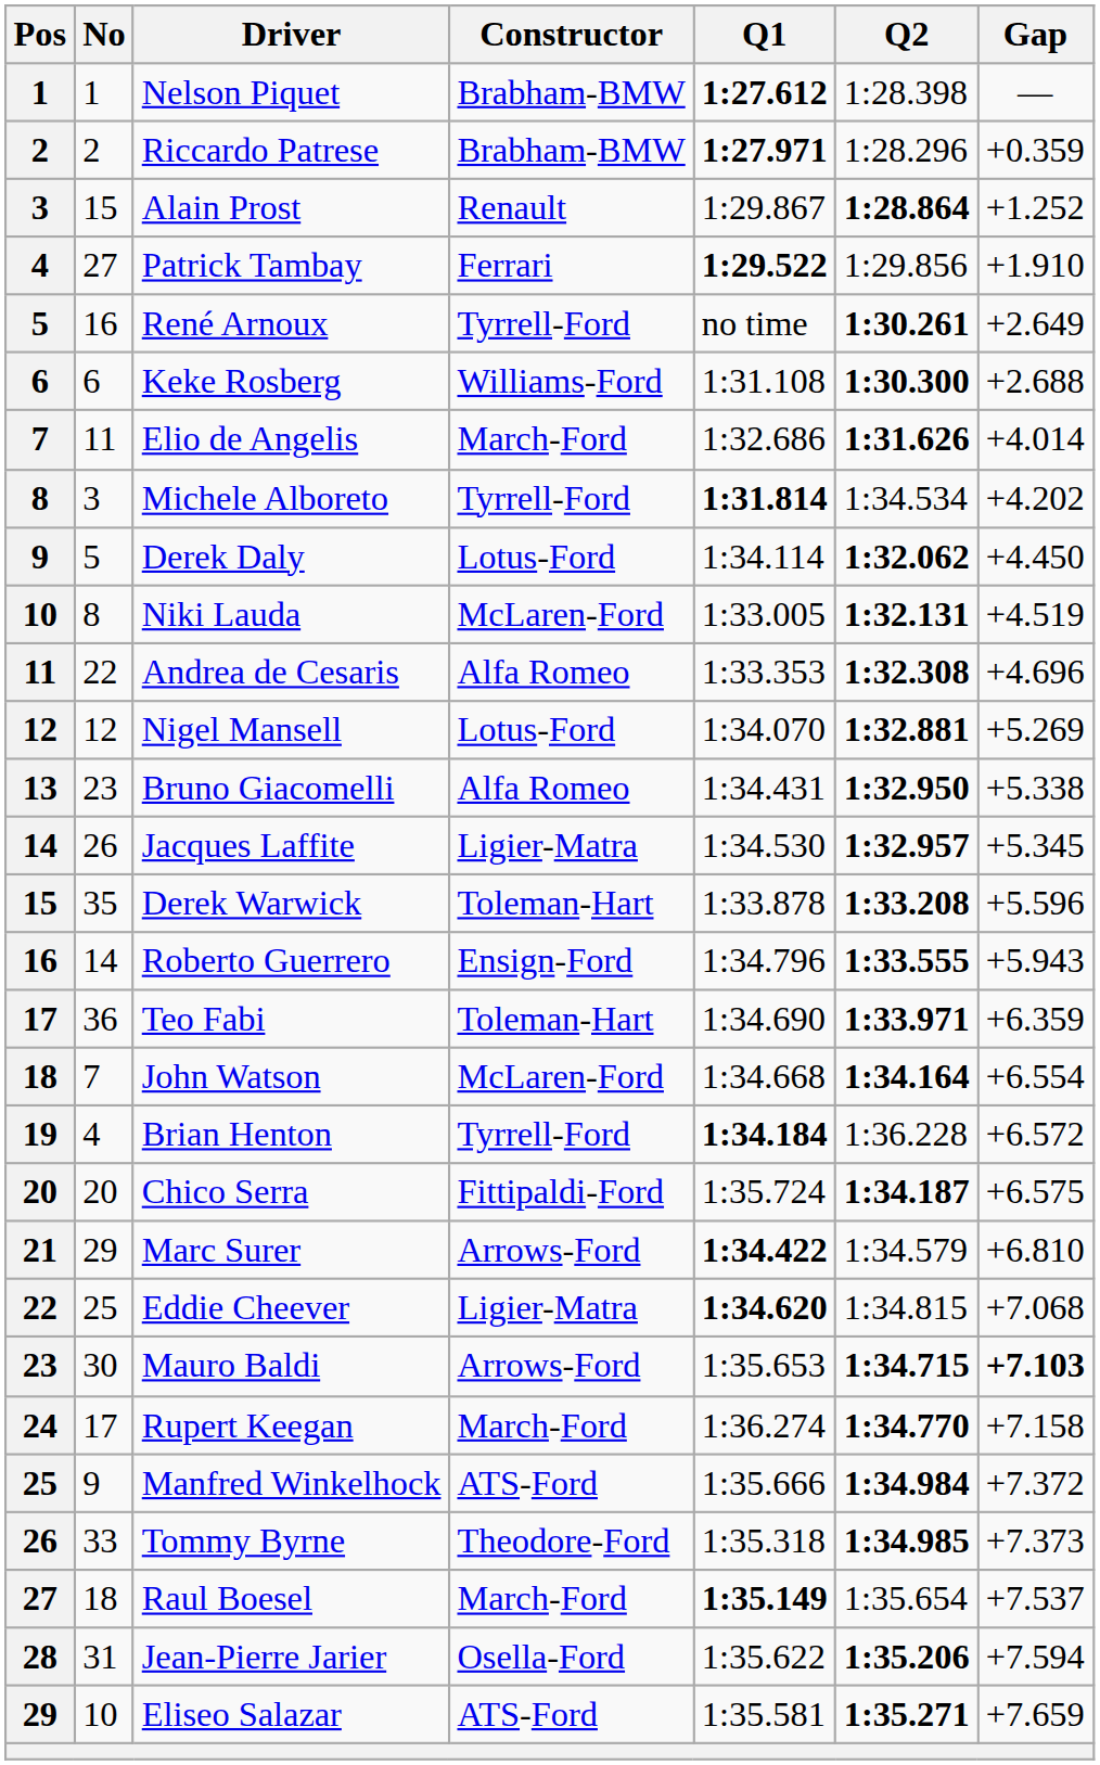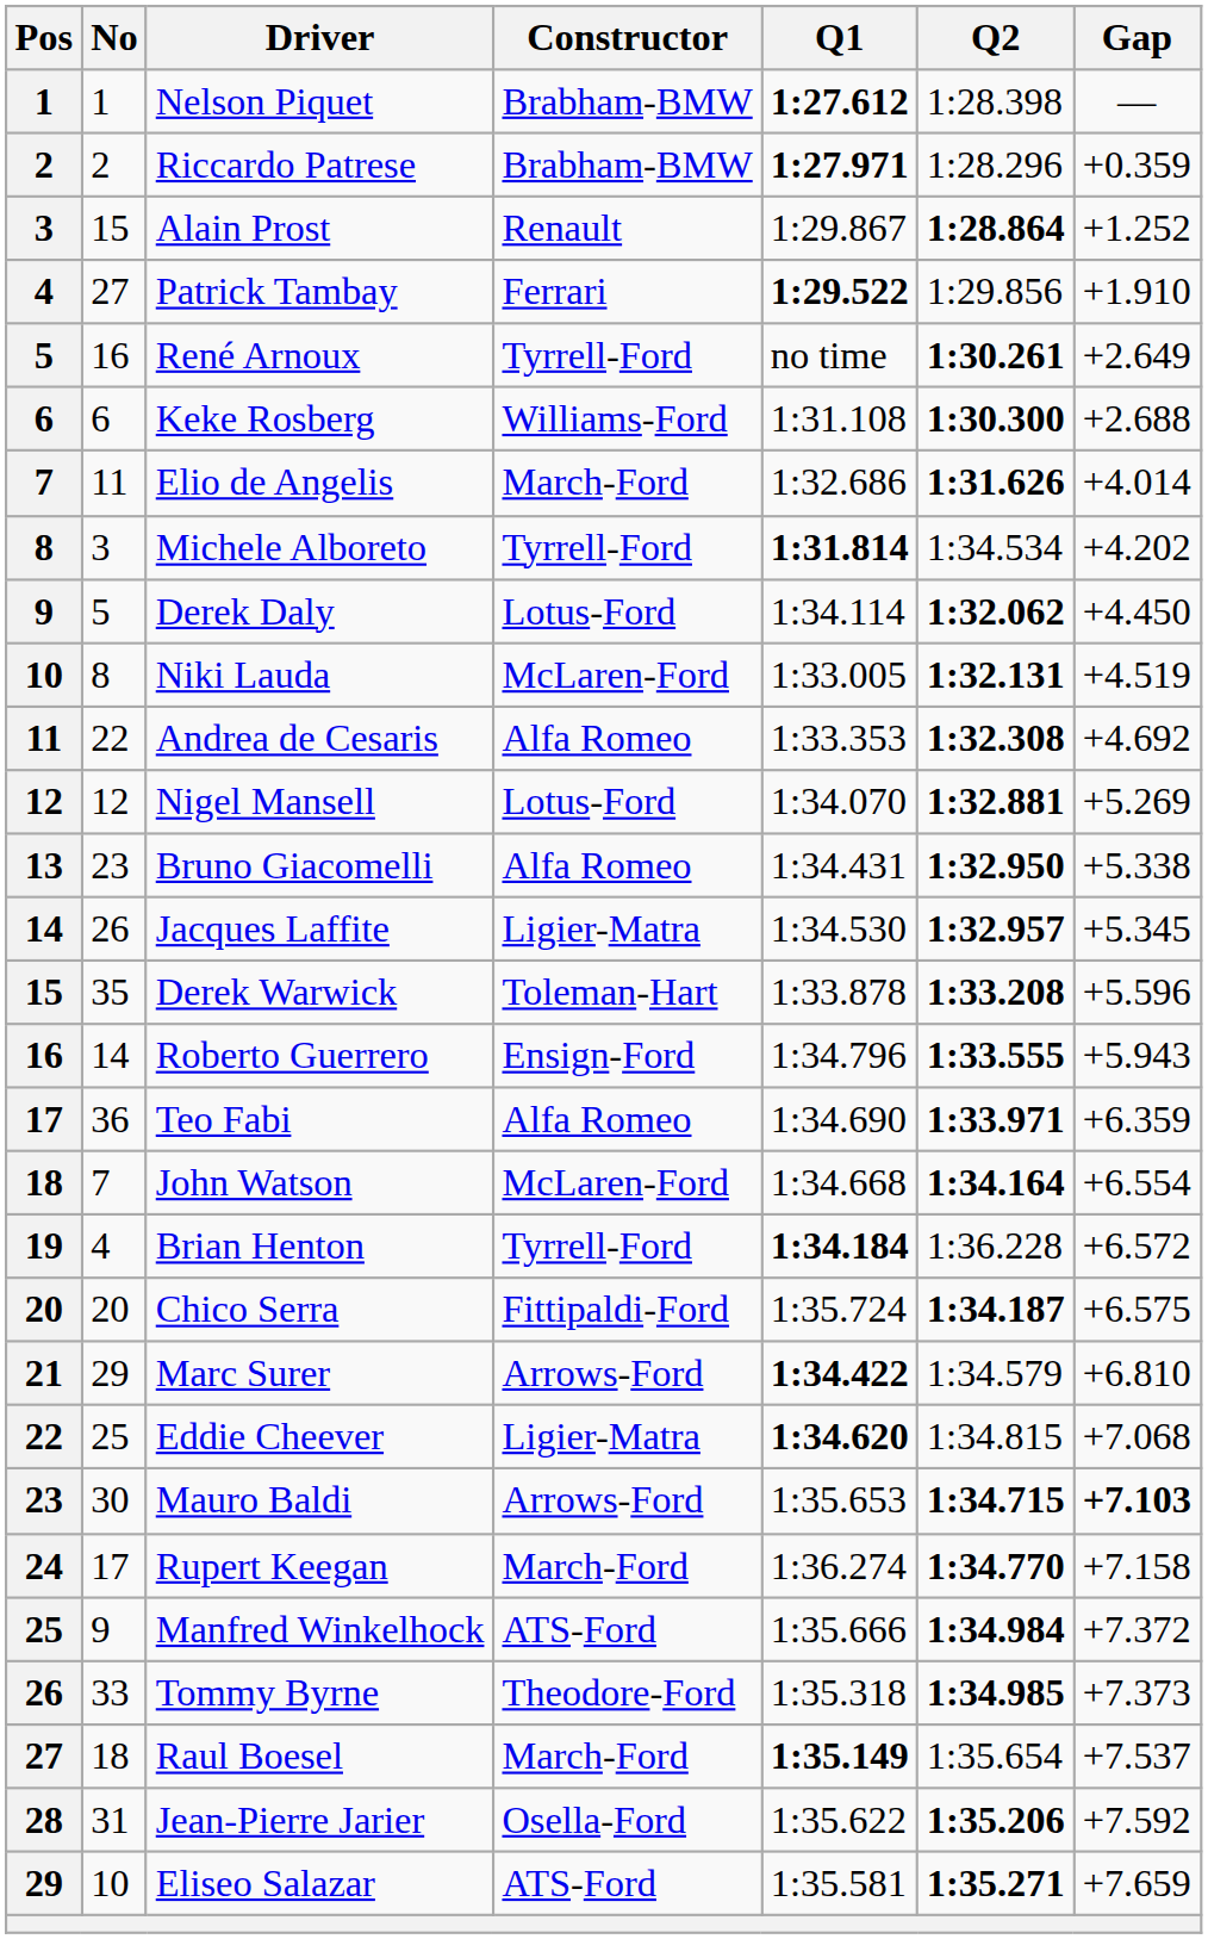Andrea de Cesaris | Gap: +4.696 -> +4.692
Teo Fabi | Constructor: Toleman-Hart -> Alfa Romeo
Jean-Pierre Jarier | Gap: +7.594 -> +7.592
